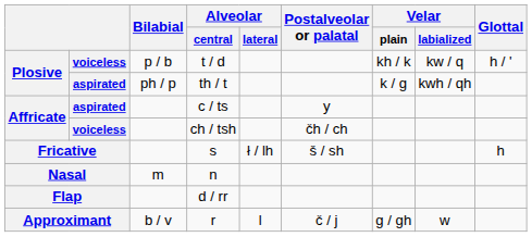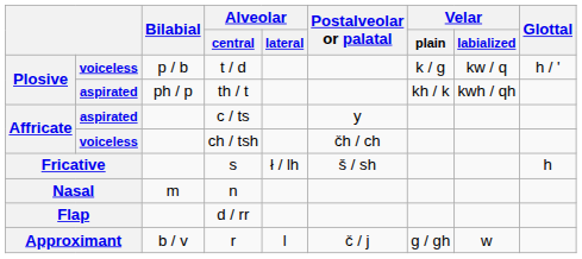t / d | Velar / plain: kh / k -> k / g
th / t | Velar / plain: k / g -> kh / k
